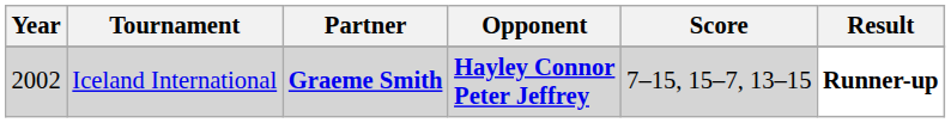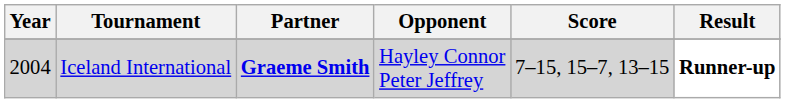Iceland International | Year: 2002 -> 2004
Iceland International | Opponent: bold -> normal
